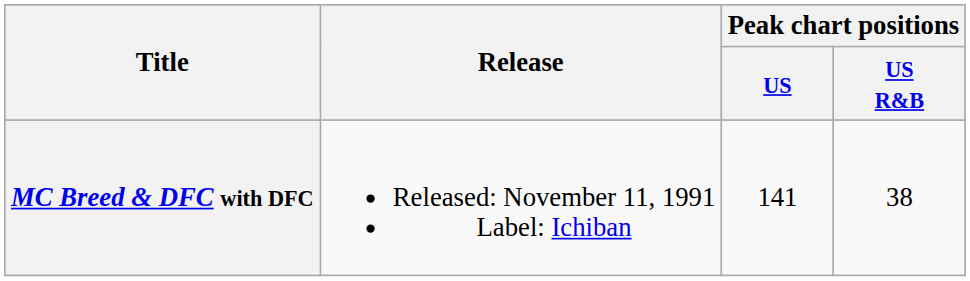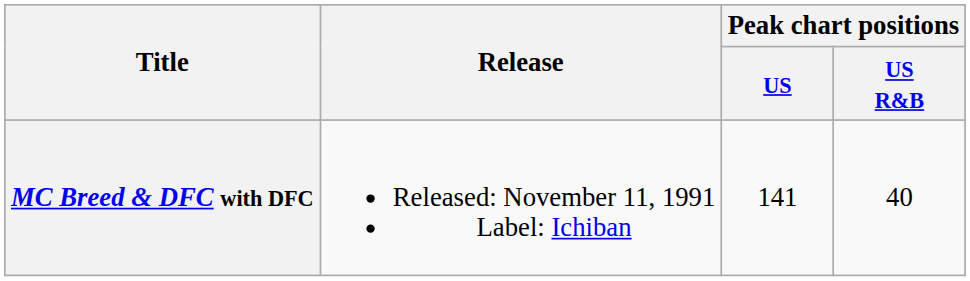MC Breed & DFC with DFC | Peak chart positions / US R&B: 38 -> 40
